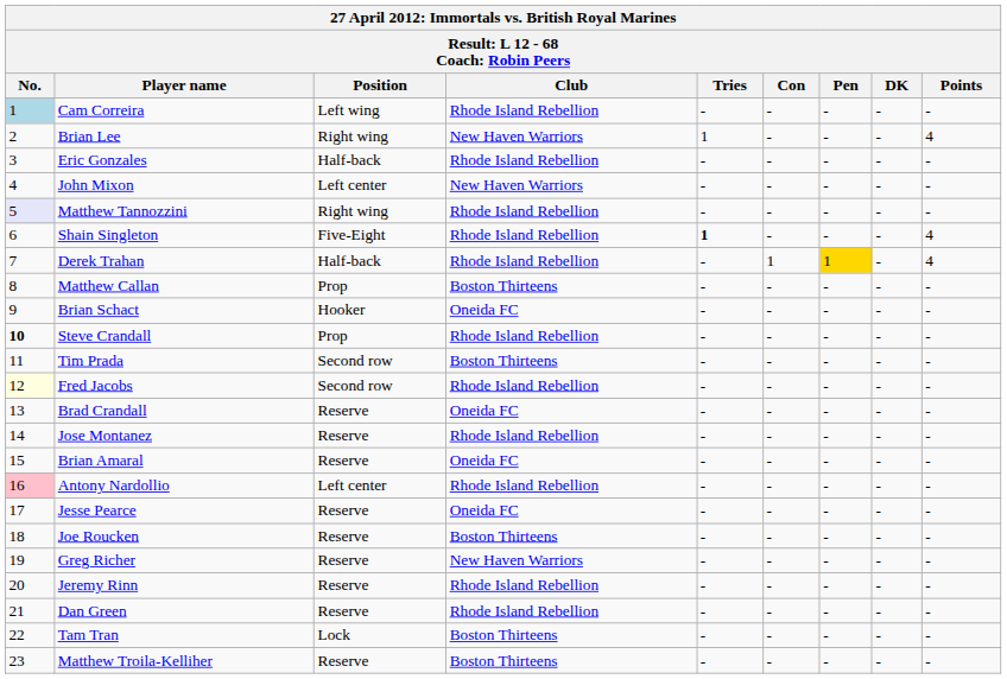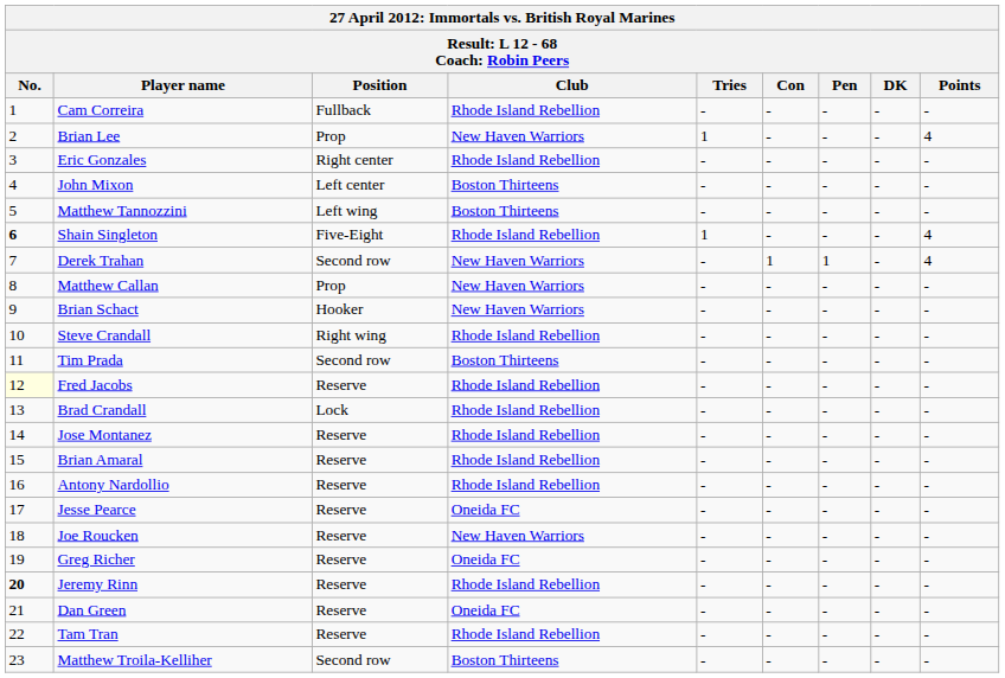Cam Correira | No.: lightblue background -> no background
Cam Correira | Position: Left wing -> Fullback
Brian Lee | Position: Right wing -> Prop
Eric Gonzales | Position: Half-back -> Right center
John Mixon | Club: New Haven Warriors -> Boston Thirteens
Matthew Tannozzini | No.: lavender background -> no background
Matthew Tannozzini | Position: Right wing -> Left wing
Matthew Tannozzini | Club: Rhode Island Rebellion -> Boston Thirteens
Shain Singleton | No.: normal -> bold
Shain Singleton | Tries: bold -> normal
Derek Trahan | Position: Half-back -> Second row
Derek Trahan | Club: Rhode Island Rebellion -> New Haven Warriors
Derek Trahan | Pen: gold background -> no background
Matthew Callan | Club: Boston Thirteens -> New Haven Warriors
Brian Schact | Club: Oneida FC -> New Haven Warriors
Steve Crandall | No.: bold -> normal
Steve Crandall | Position: Prop -> Right wing
Fred Jacobs | Position: Second row -> Reserve
Brad Crandall | Position: Reserve -> Lock
Brad Crandall | Club: Oneida FC -> Rhode Island Rebellion
Brian Amaral | Club: Oneida FC -> Rhode Island Rebellion
Antony Nardollio | No.: pink background -> no background
Antony Nardollio | Position: Left center -> Reserve
Joe Roucken | Club: Boston Thirteens -> New Haven Warriors
Greg Richer | Club: New Haven Warriors -> Oneida FC
Jeremy Rinn | No.: normal -> bold
Dan Green | Club: Rhode Island Rebellion -> Oneida FC
Tam Tran | Position: Lock -> Reserve
Tam Tran | Club: Boston Thirteens -> Rhode Island Rebellion
Matthew Troila-Kelliher | Position: Reserve -> Second row
